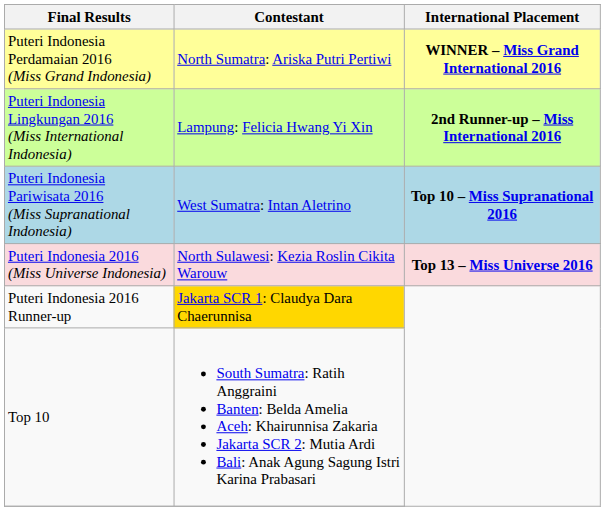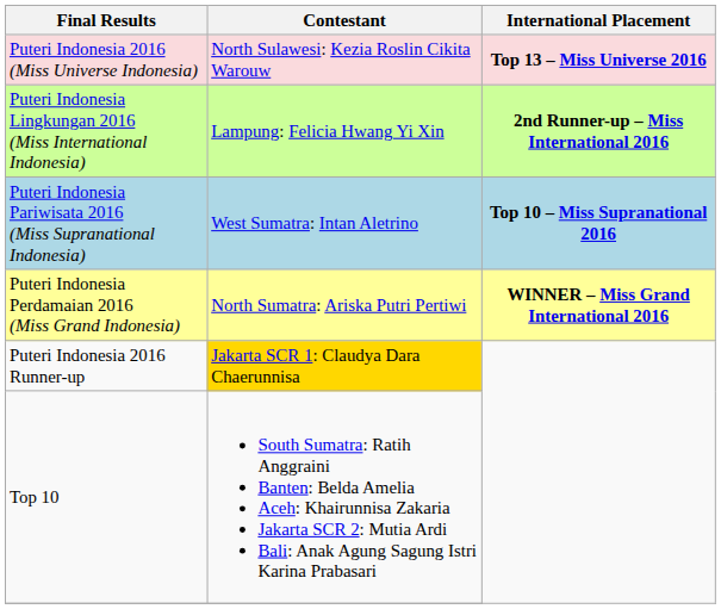rows swapped: Puteri Indonesia 2016 (Miss Universe Indonesia) <-> Puteri Indonesia Perdamaian 2016 (Miss Grand Indonesia)
